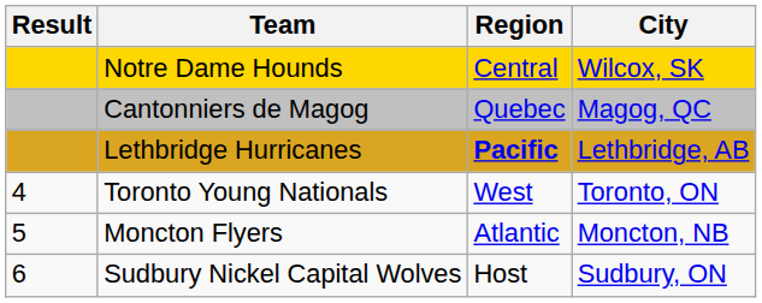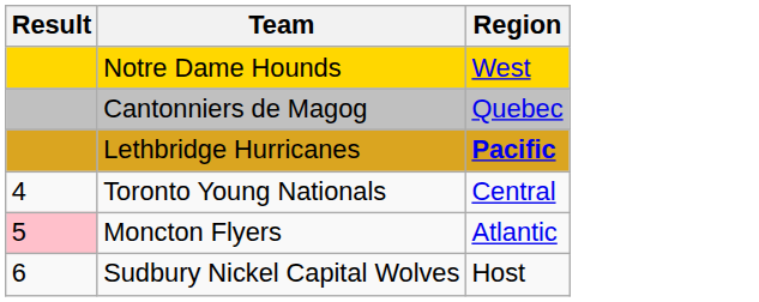- column: City | Wilcox, SK | Magog, QC | Lethbridge, AB | Toronto, ON | Moncton, NB | Sudbury, ON
Notre Dame Hounds | Region: Central -> West
Toronto Young Nationals | Region: West -> Central
Moncton Flyers | Result: no background -> pink background
